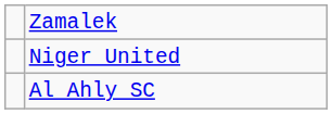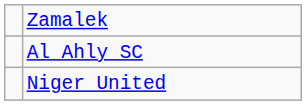rows swapped: Al Ahly SC <-> Niger United
